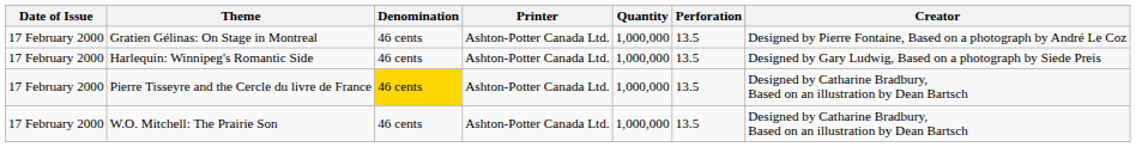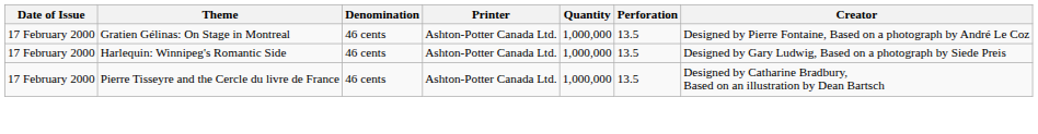Pierre Tisseyre and the Cercle du livre de France | Denomination: gold background -> no background
- row: 17 February 2000 | W.O. Mitchell: The Prairie Son | 46 cents | Ashton-Potter Canada Ltd. | 1,000,000 | 13.5 | Designed by Catharine Bradbury, Based on an illustration by Dean Bartsch
